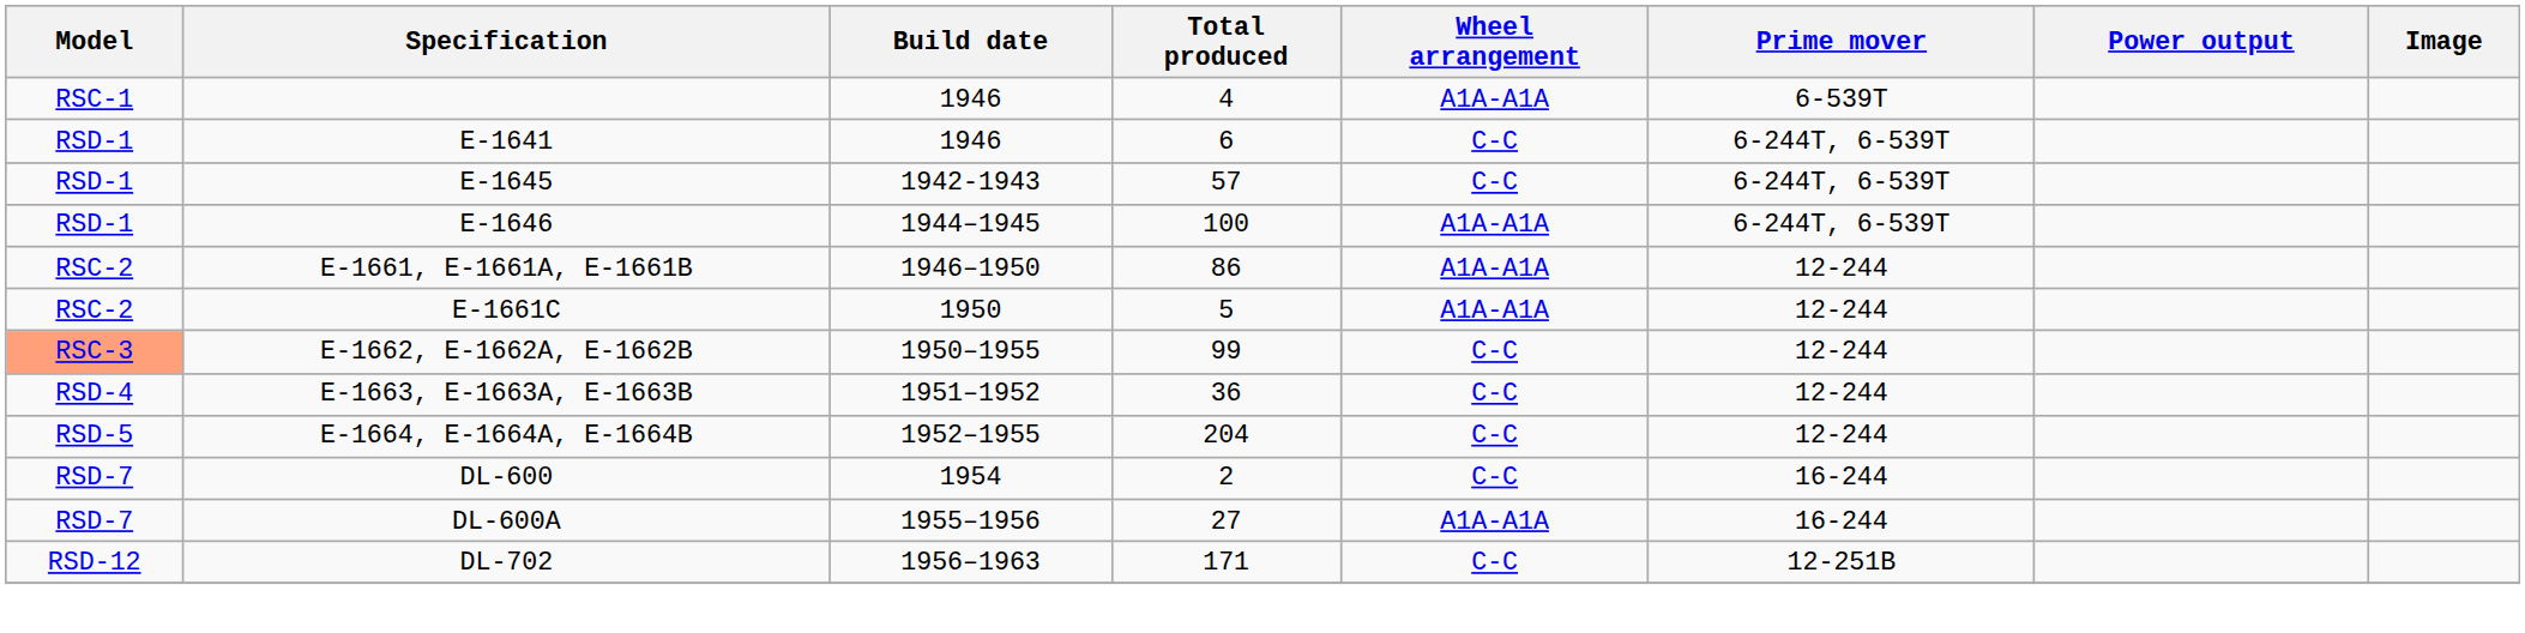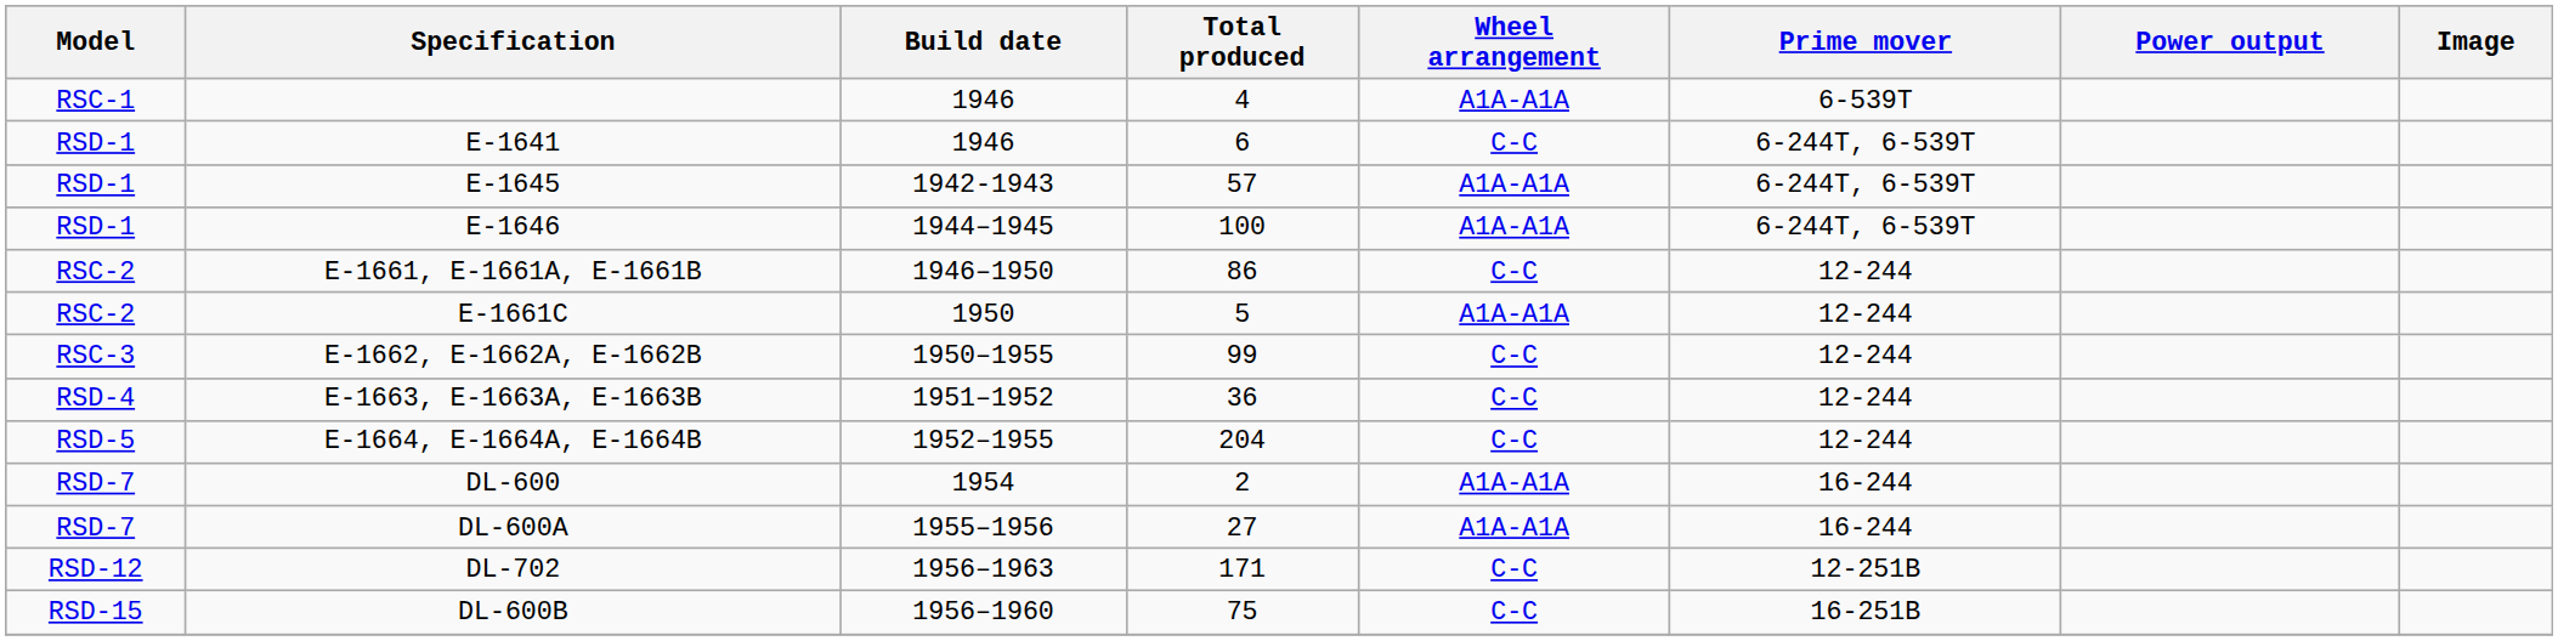E-1645 | Wheel arrangement: C-C -> A1A-A1A
E-1661, E-1661A, E-1661B | Wheel arrangement: A1A-A1A -> C-C
E-1662, E-1662A, E-1662B | Model: lightsalmon background -> no background
DL-600 | Wheel arrangement: C-C -> A1A-A1A
+ row: RSD-15 | DL-600B | 1956–1960 | 75 | C-C | 16-251B
